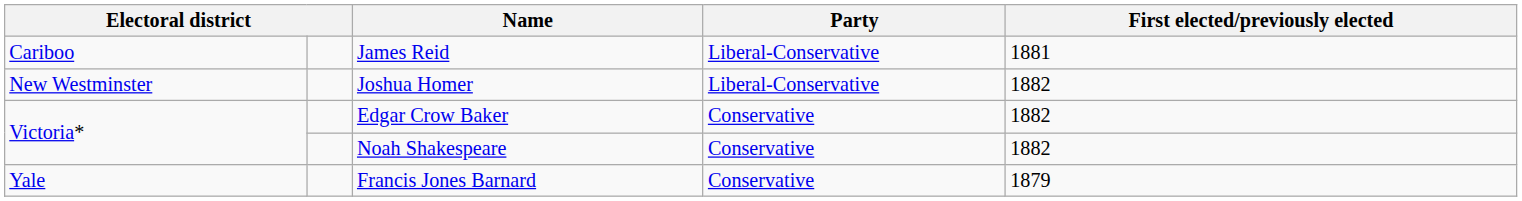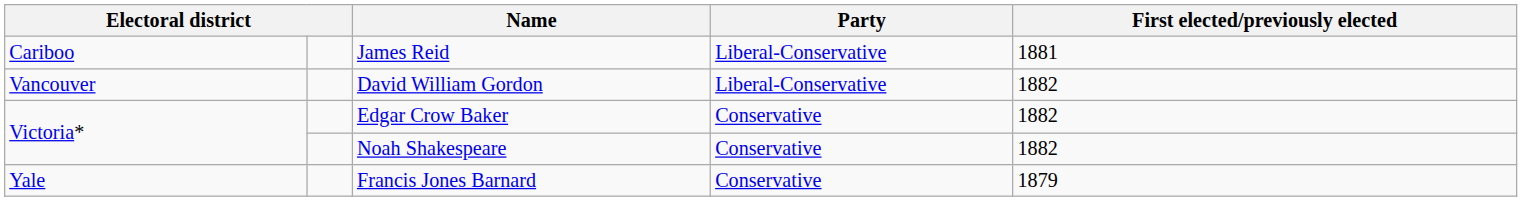- row: New Westminster | Joshua Homer | Liberal-Conservative | 1882
+ row: Vancouver | David William Gordon | Liberal-Conservative | 1882
